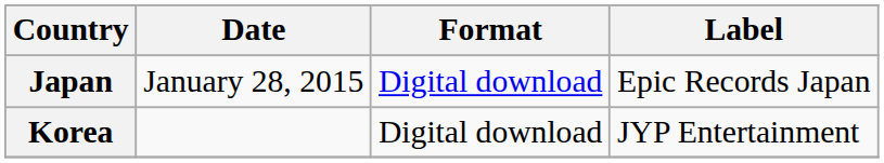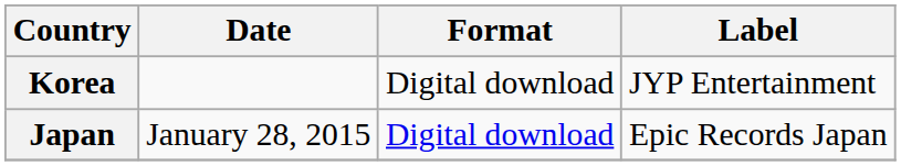rows swapped: Japan <-> Korea
